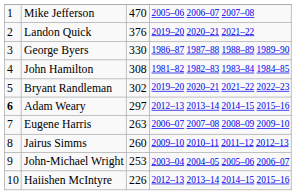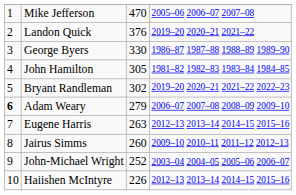John Hamilton | column 3: 308 -> 305
Adam Weary | column 3: 297 -> 279
Adam Weary | column 4: 2012–13 2013–14 2014–15 2015–16 -> 2006–07 2007–08 2008–09 2009–10
Eugene Harris | column 4: 2006–07 2007–08 2008–09 2009–10 -> 2012–13 2013–14 2014–15 2015–16
John-Michael Wright | column 3: 253 -> 252
